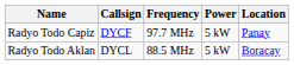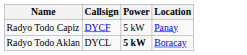- column: Frequency | 97.7 MHz | 88.5 MHz
Radyo Todo Aklan | Power: normal -> bold
